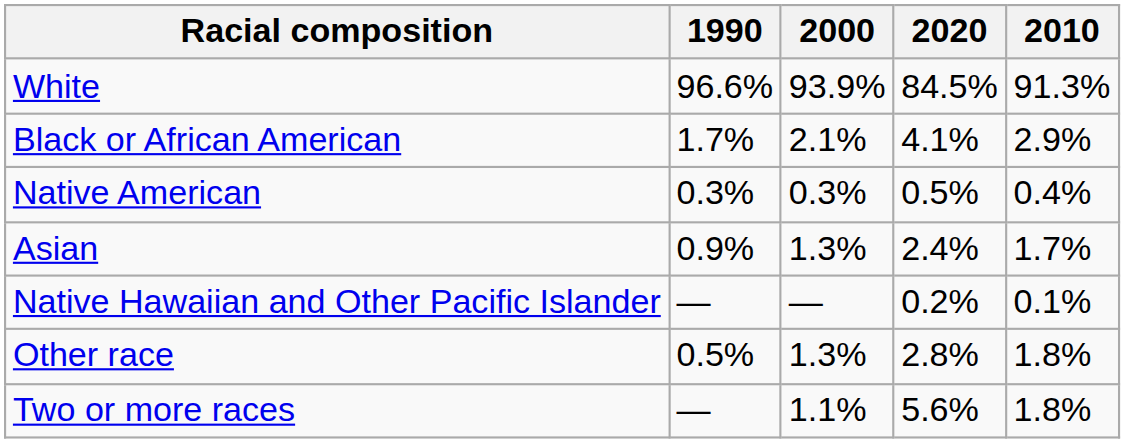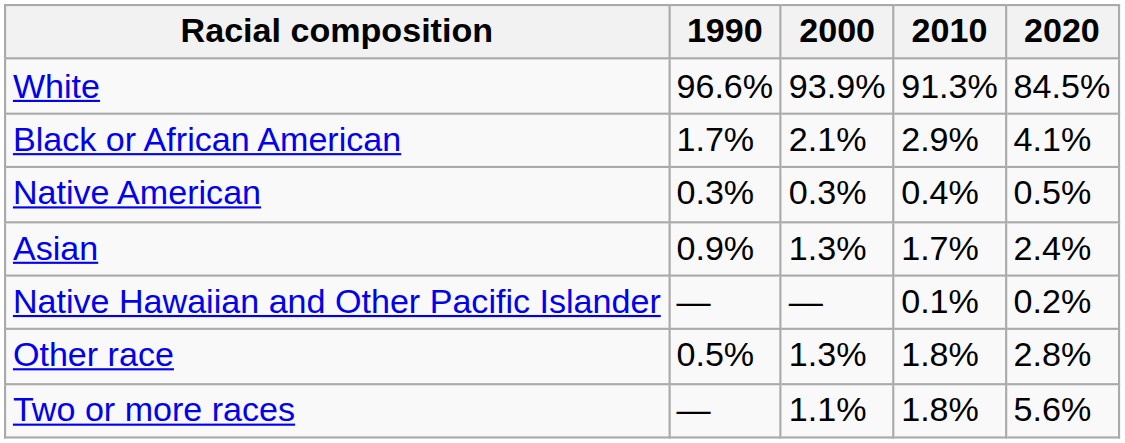columns swapped: 2010 <-> 2020
